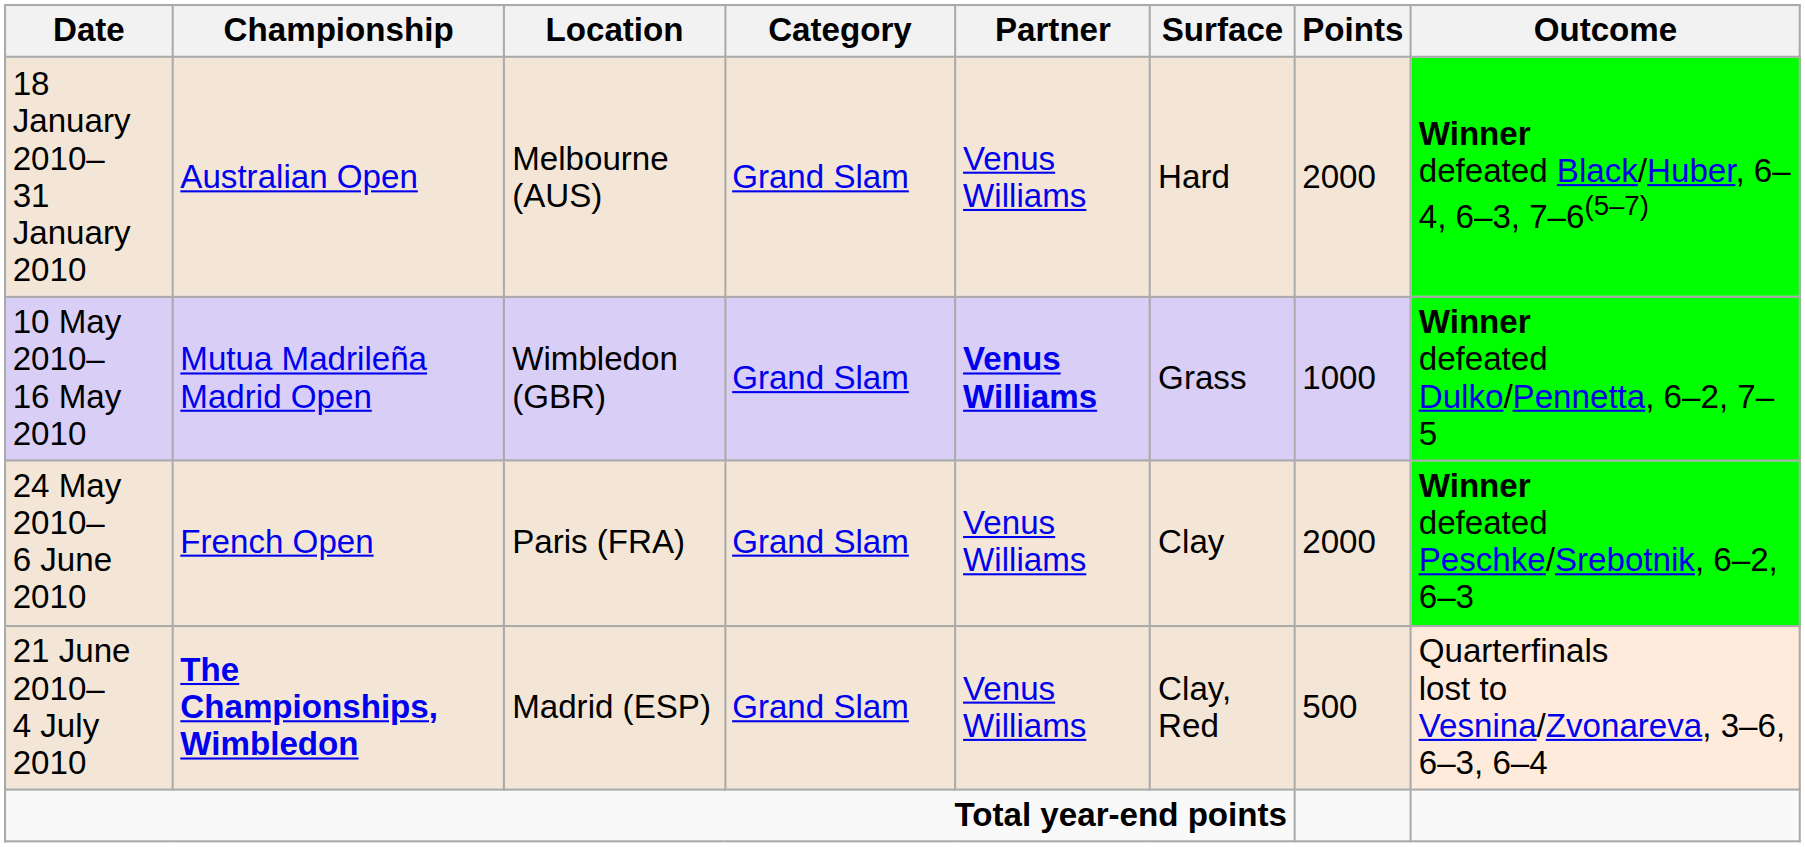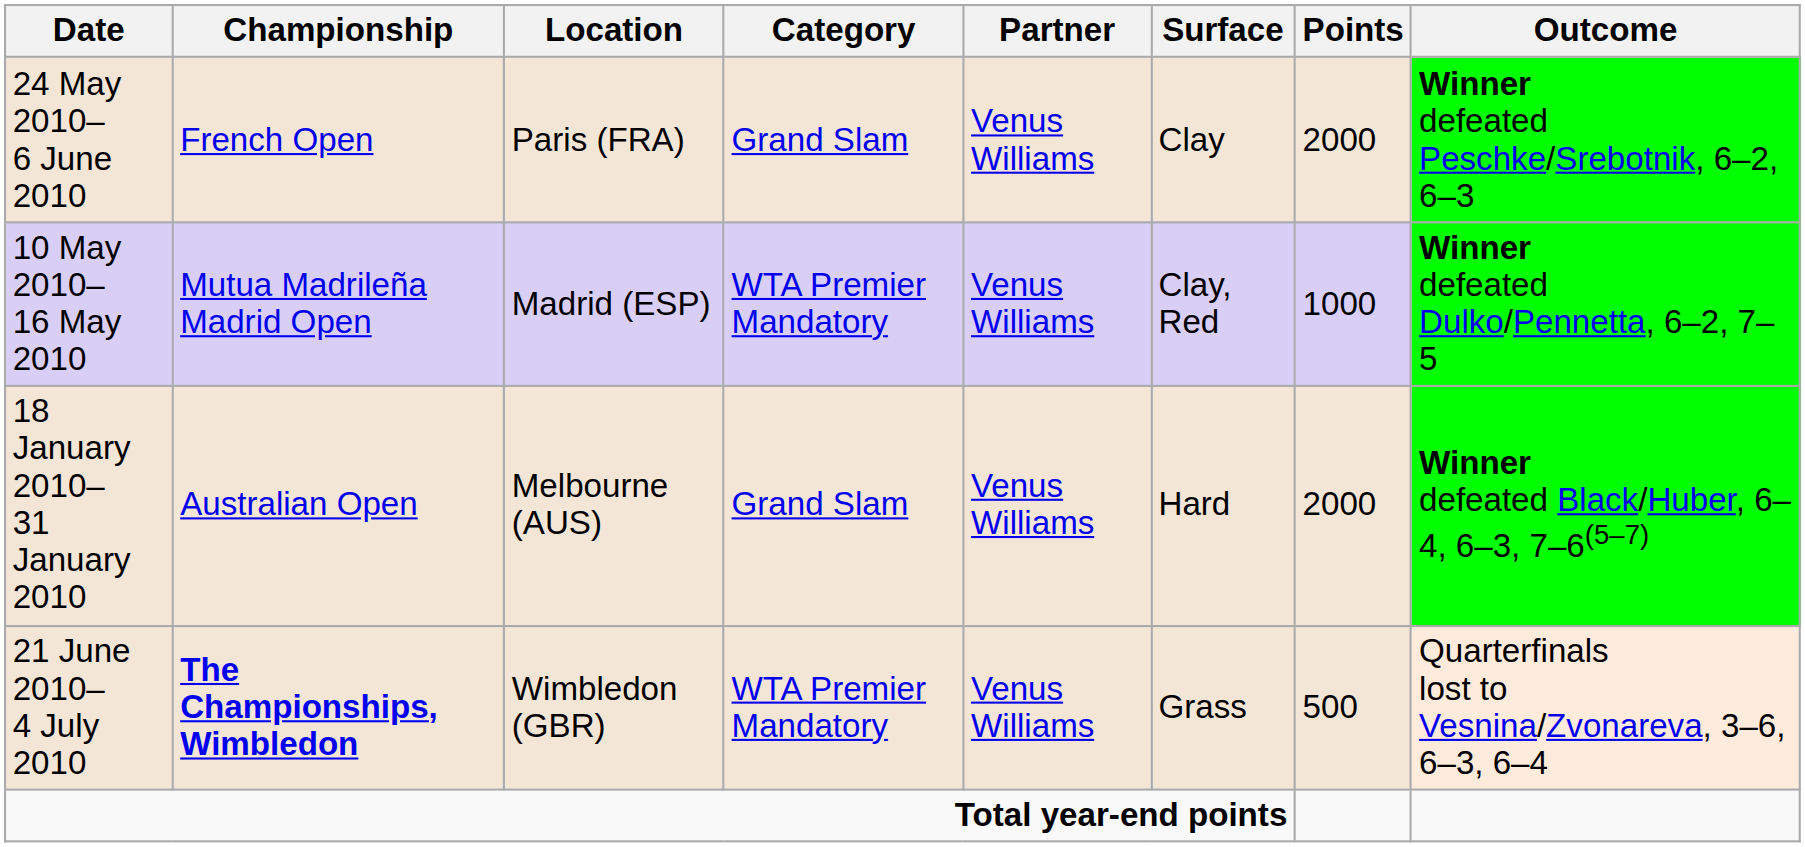rows swapped: 18 January 2010– 31 January 2010 <-> 24 May 2010– 6 June 2010
10 May 2010– 16 May 2010 | Location: Wimbledon (GBR) -> Madrid (ESP)
10 May 2010– 16 May 2010 | Category: Grand Slam -> WTA Premier Mandatory
10 May 2010– 16 May 2010 | Partner: bold -> normal
10 May 2010– 16 May 2010 | Surface: Grass -> Clay, Red
21 June 2010– 4 July 2010 | Location: Madrid (ESP) -> Wimbledon (GBR)
21 June 2010– 4 July 2010 | Category: Grand Slam -> WTA Premier Mandatory
21 June 2010– 4 July 2010 | Surface: Clay, Red -> Grass
